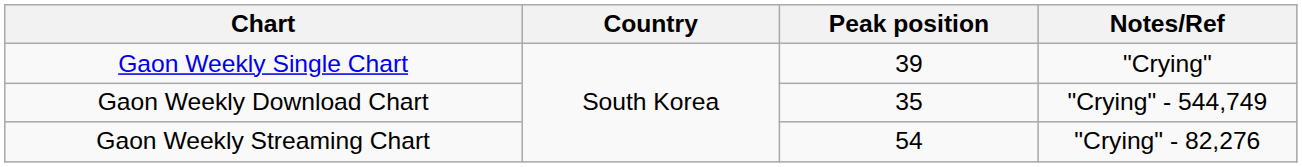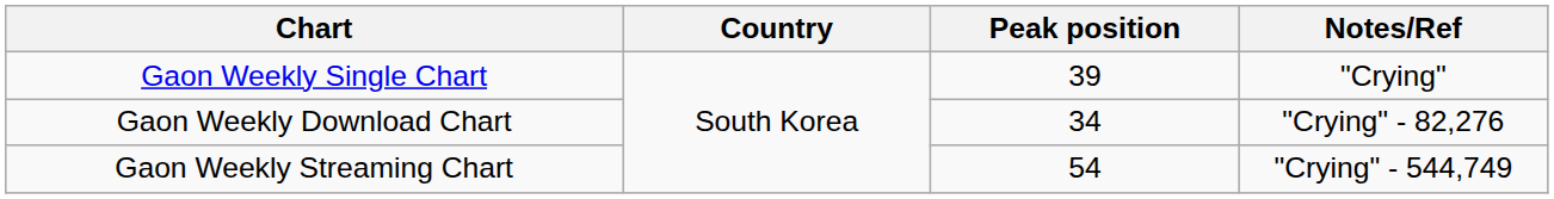Gaon Weekly Download Chart | Peak position: 35 -> 34
Gaon Weekly Download Chart | Notes/Ref: "Crying" - 544,749 -> "Crying" - 82,276
Gaon Weekly Streaming Chart | Notes/Ref: "Crying" - 82,276 -> "Crying" - 544,749
